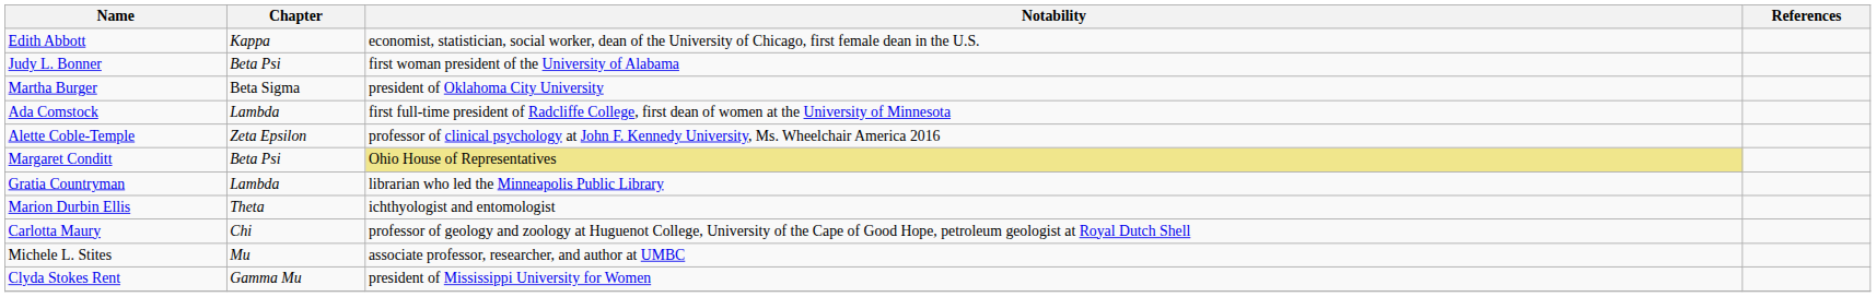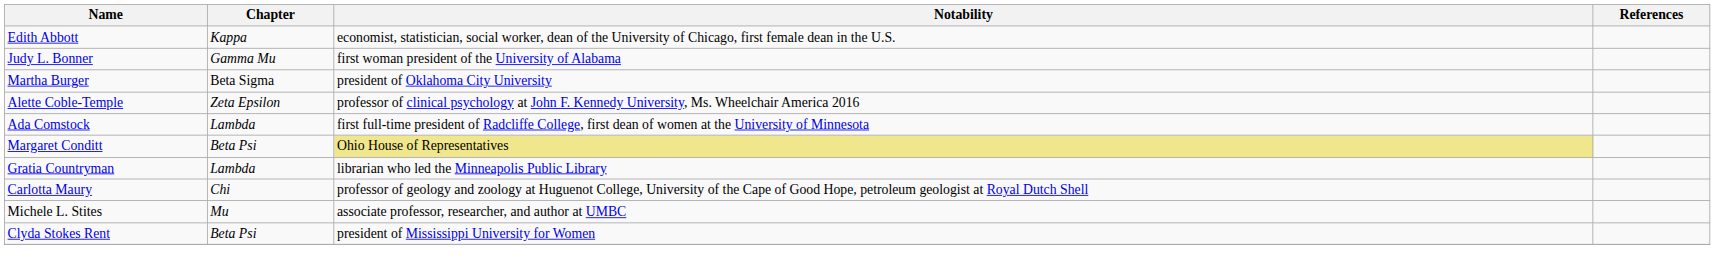Judy L. Bonner | Chapter: Beta Psi -> Gamma Mu
rows swapped: Alette Coble-Temple <-> Ada Comstock
- row: Marion Durbin Ellis | Theta | ichthyologist and entomologist
Clyda Stokes Rent | Chapter: Gamma Mu -> Beta Psi
